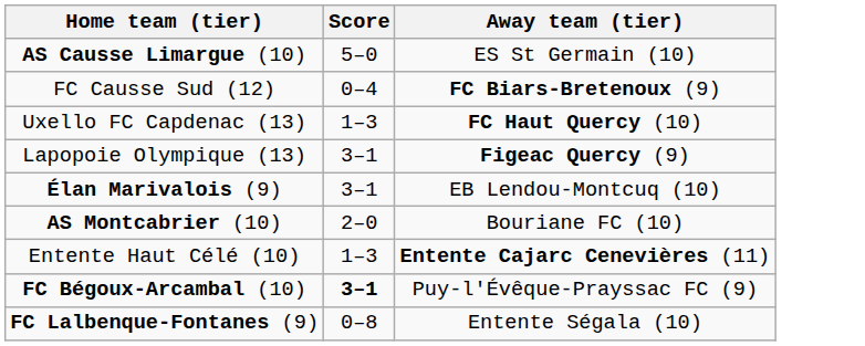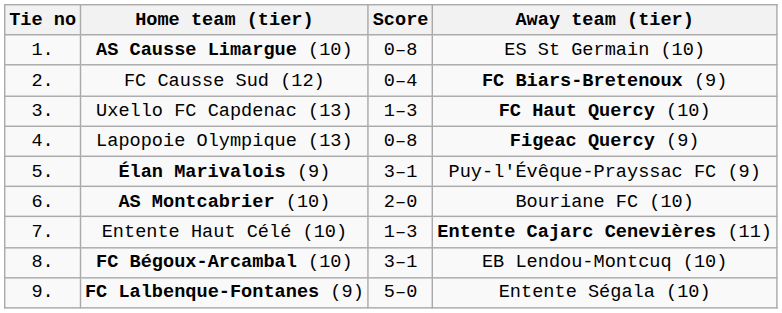+ column: Tie no | 1. | 2. | 3. | 4. | 5. | 6. | 7. | 8. | 9.
AS Causse Limargue (10) | Score: 5–0 -> 0–8
Lapopoie Olympique (13) | Score: 3–1 -> 0–8
Élan Marivalois (9) | Away team (tier): EB Lendou-Montcuq (10) -> Puy-l'Évêque-Prayssac FC (9)
FC Bégoux-Arcambal (10) | Score: bold -> normal
FC Bégoux-Arcambal (10) | Away team (tier): Puy-l'Évêque-Prayssac FC (9) -> EB Lendou-Montcuq (10)
FC Lalbenque-Fontanes (9) | Score: 0–8 -> 5–0
